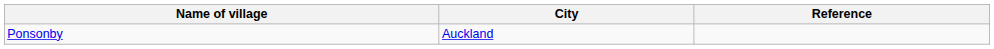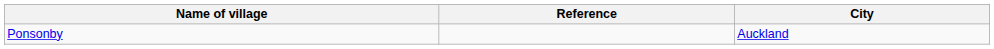columns swapped: City <-> Reference
